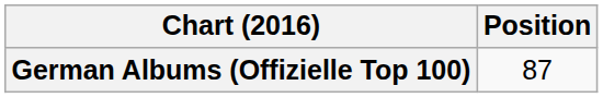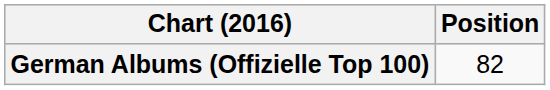German Albums (Offizielle Top 100) | Position: 87 -> 82
